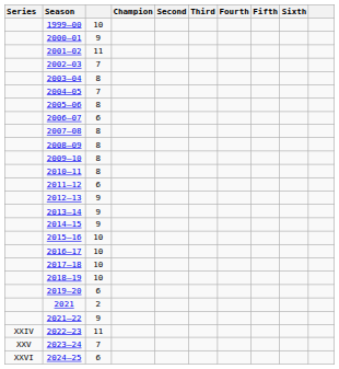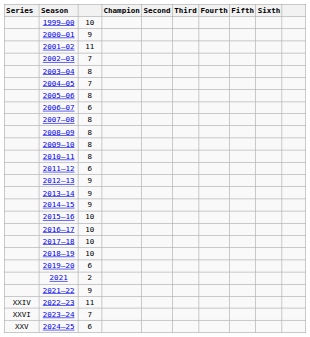2023–24 | Series: XXV -> XXVI
2024–25 | Series: XXVI -> XXV
